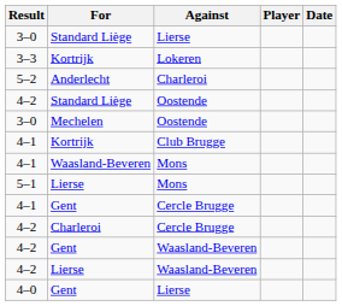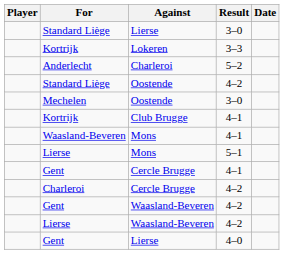columns swapped: Player <-> Result
